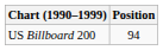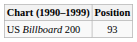US Billboard 200 | Position: 94 -> 93
